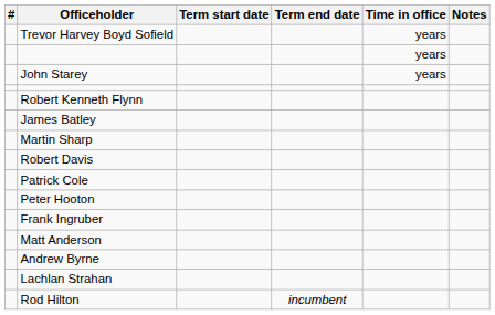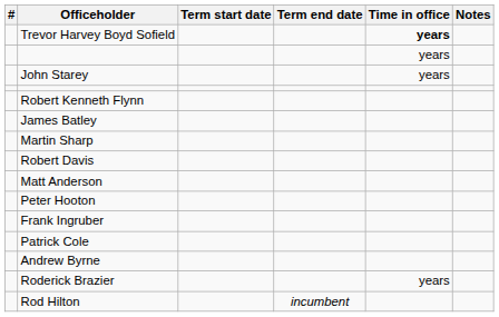Trevor Harvey Boyd Sofield | Time in office: normal -> bold
rows swapped: Patrick Cole <-> Matt Anderson
+ row: Roderick Brazier | years
- row: Lachlan Strahan
